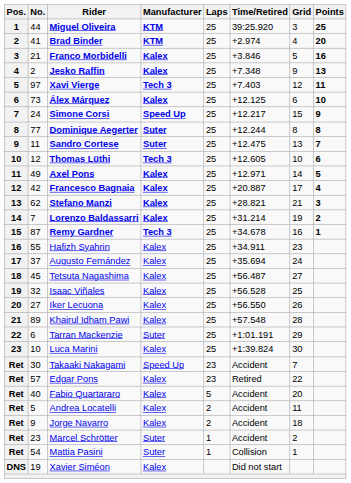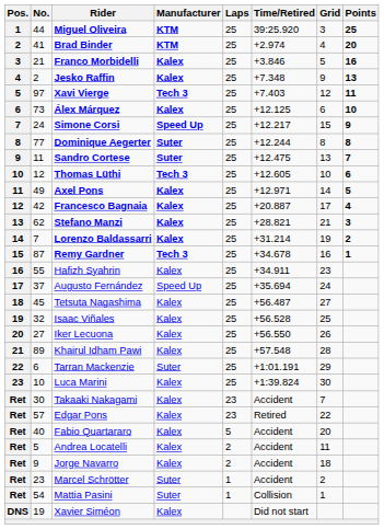Augusto Fernández | Manufacturer: Kalex -> Speed Up
Takaaki Nakagami | Manufacturer: Speed Up -> Kalex
